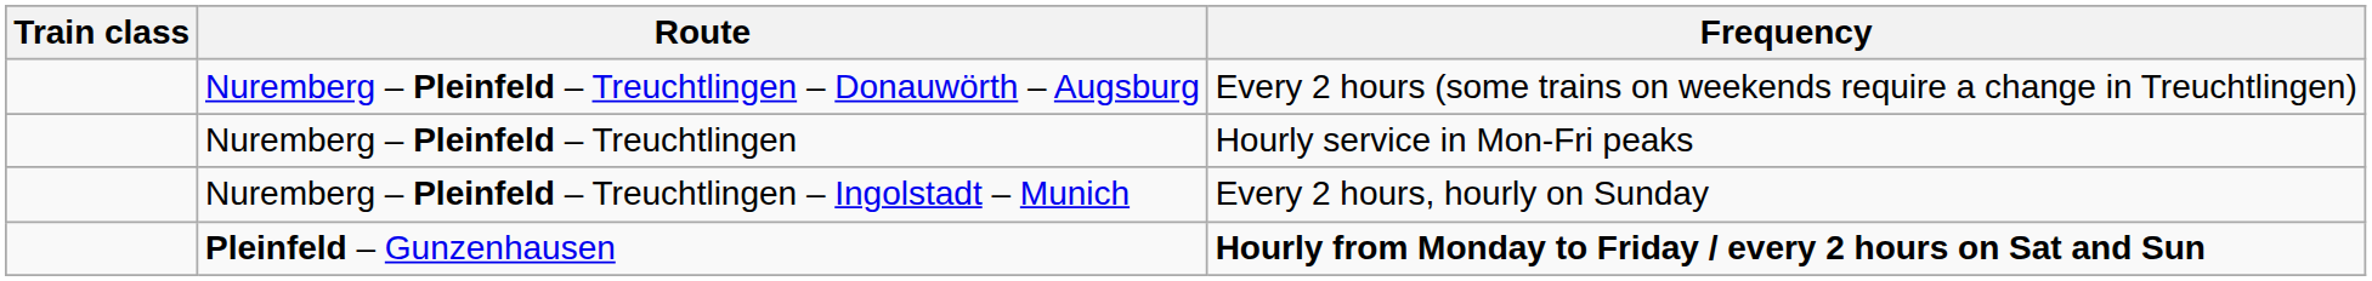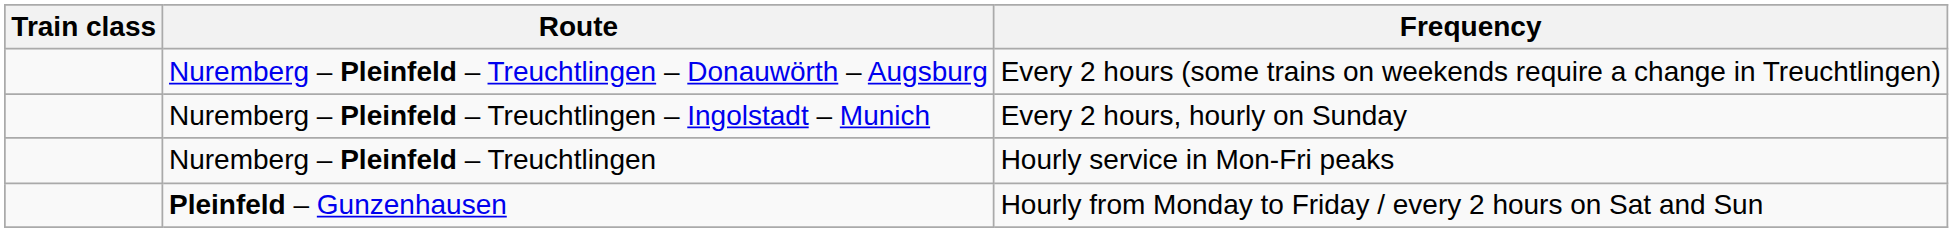rows swapped: Nuremberg – Pleinfeld – Treuchtlingen <-> Nuremberg – Pleinfeld – Treuchtlingen – Ingolstadt – Munich
Pleinfeld – Gunzenhausen | Frequency: bold -> normal
